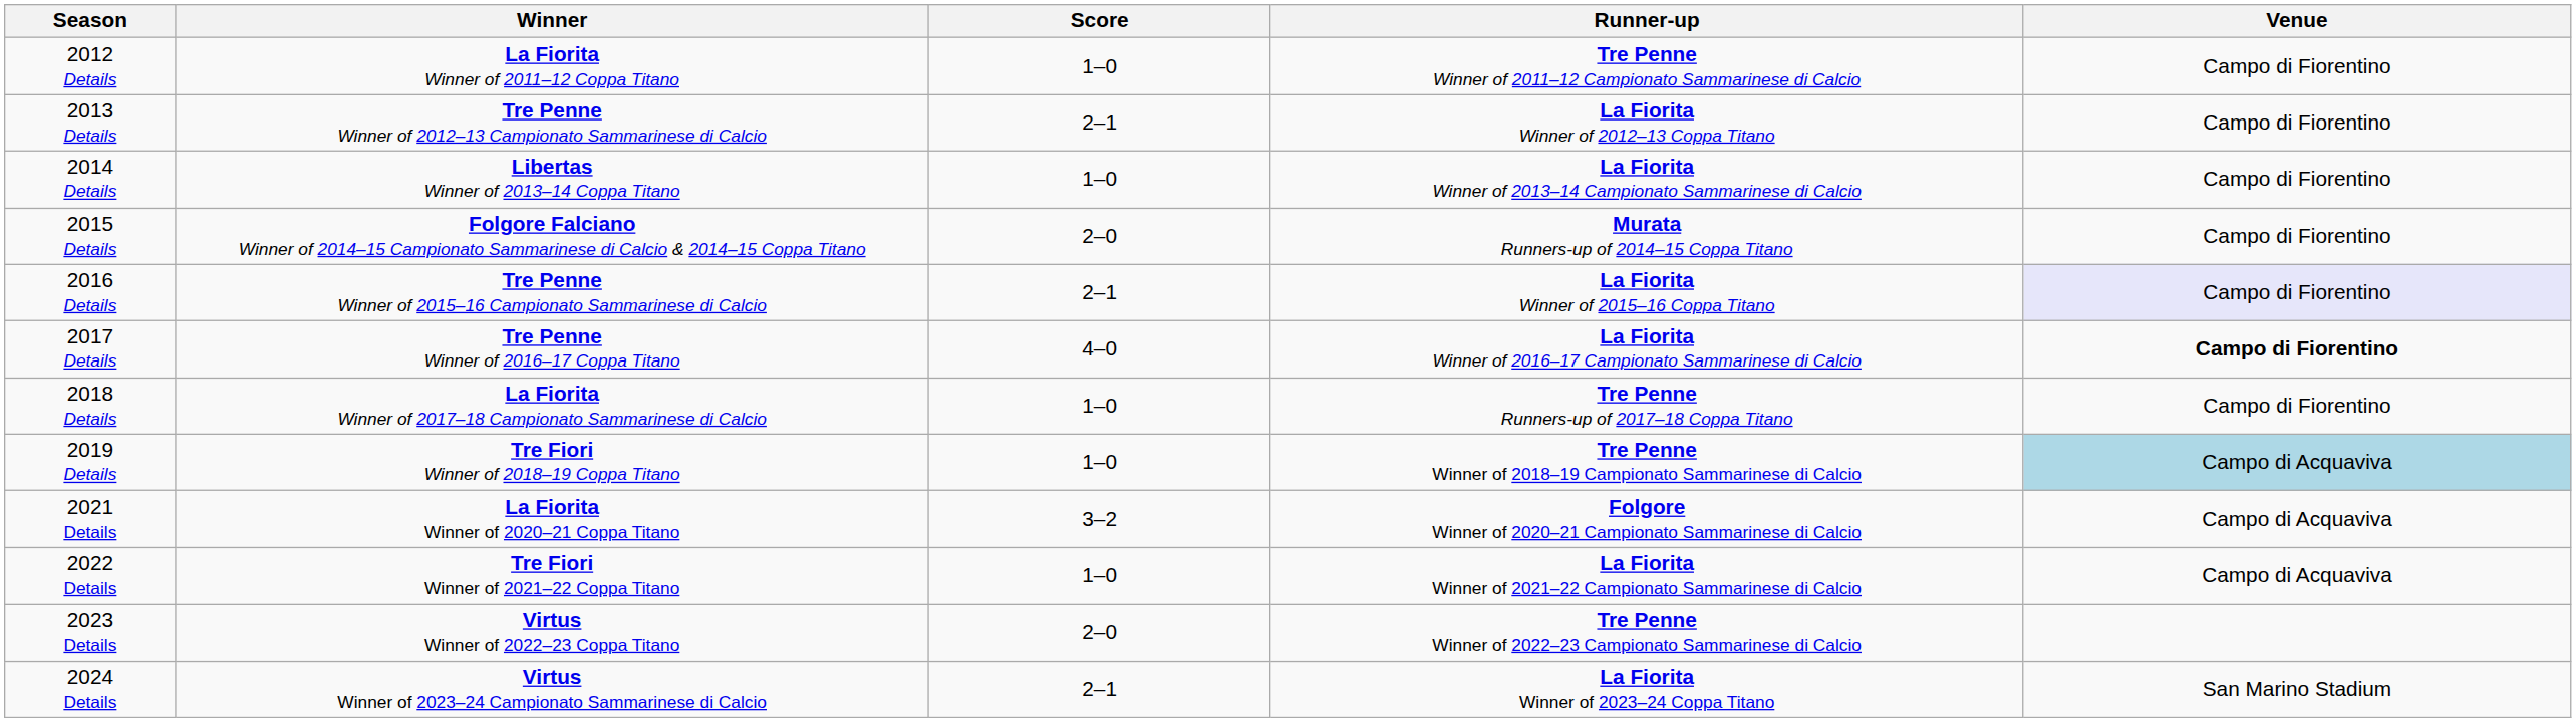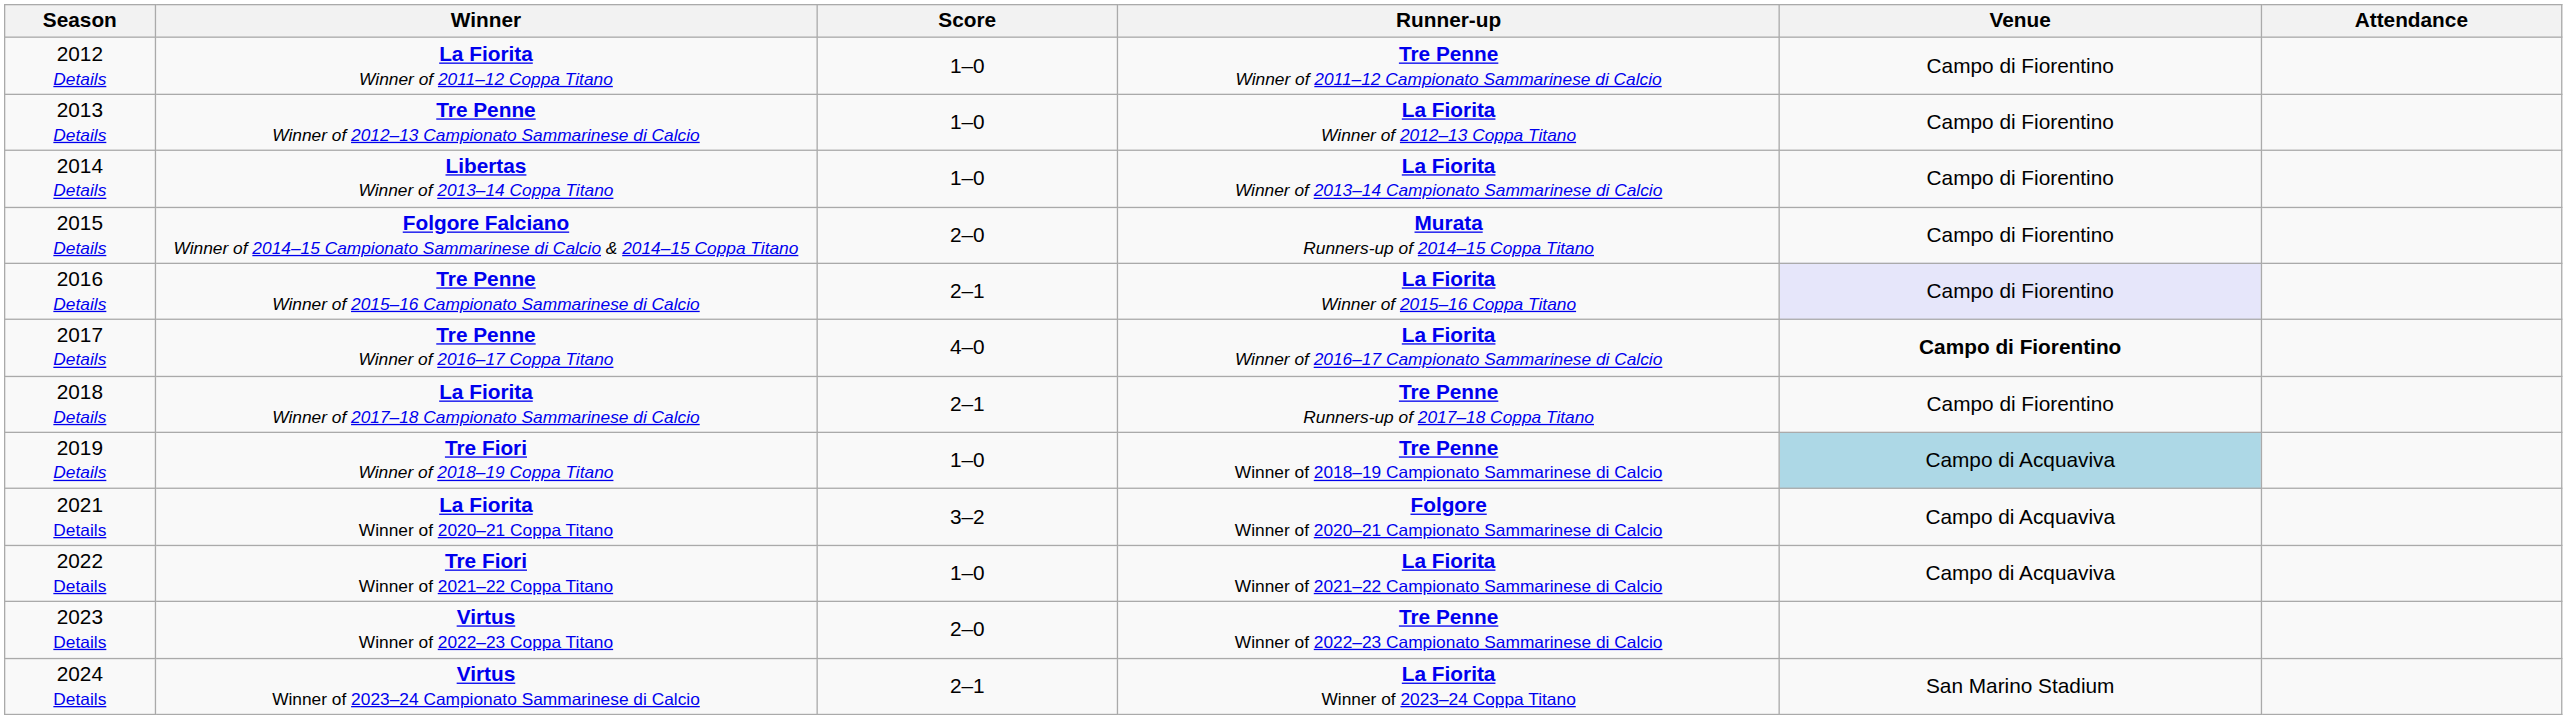+ column: Attendance
2013 Details | Score: 2–1 -> 1–0
2018 Details | Score: 1–0 -> 2–1
